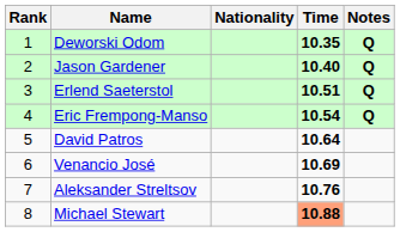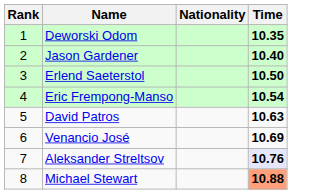- column: Notes | Q | Q | Q | Q
Erlend Saeterstol | Time: 10.51 -> 10.50
David Patros | Time: 10.64 -> 10.63
Aleksander Streltsov | Time: no background -> lavender background
